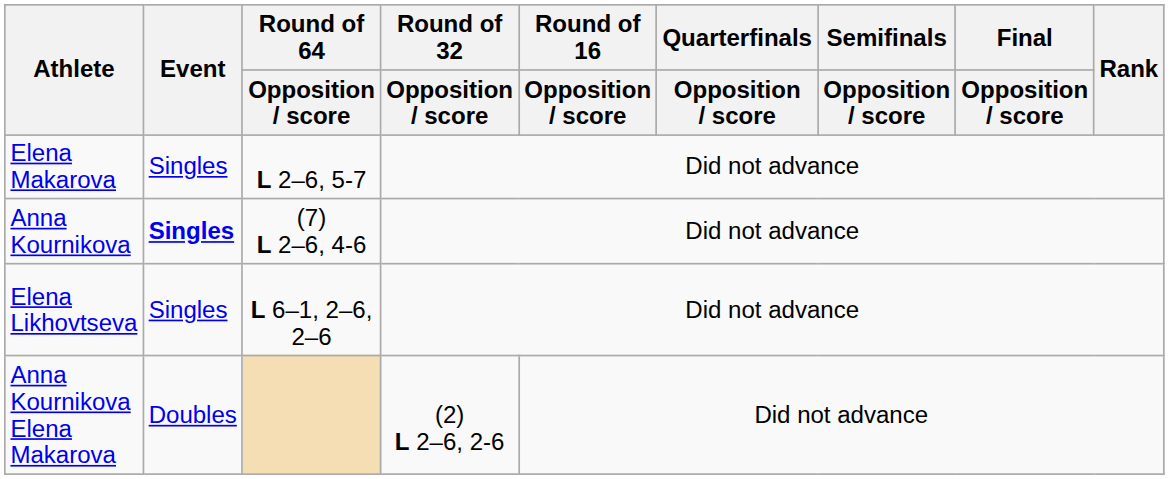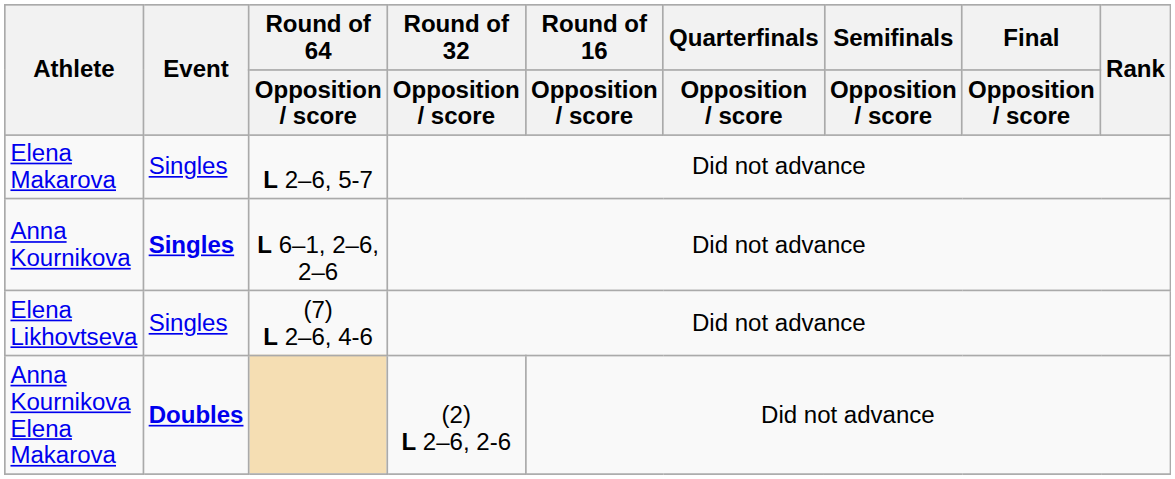Anna Kournikova | Round of 64 / Opposition / score: (7) L 2–6, 4-6 -> L 6–1, 2–6, 2–6
Elena Likhovtseva | Round of 64 / Opposition / score: L 6–1, 2–6, 2–6 -> (7) L 2–6, 4-6
Anna Kournikova Elena Makarova | Event: normal -> bold
